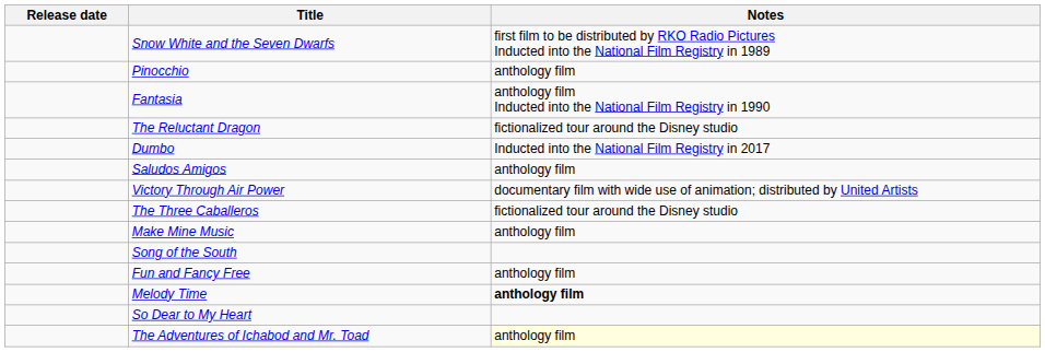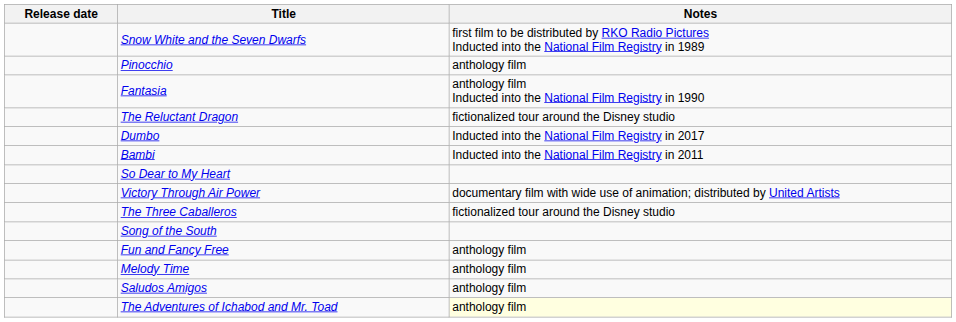+ row: Bambi | Inducted into the National Film Registry in 2011
rows swapped: Saludos Amigos <-> So Dear to My Heart
- row: Make Mine Music | anthology film
Melody Time | Notes: bold -> normal
